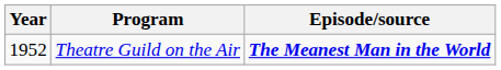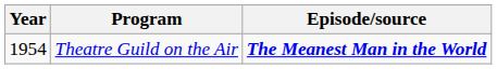Theatre Guild on the Air | Year: 1952 -> 1954
